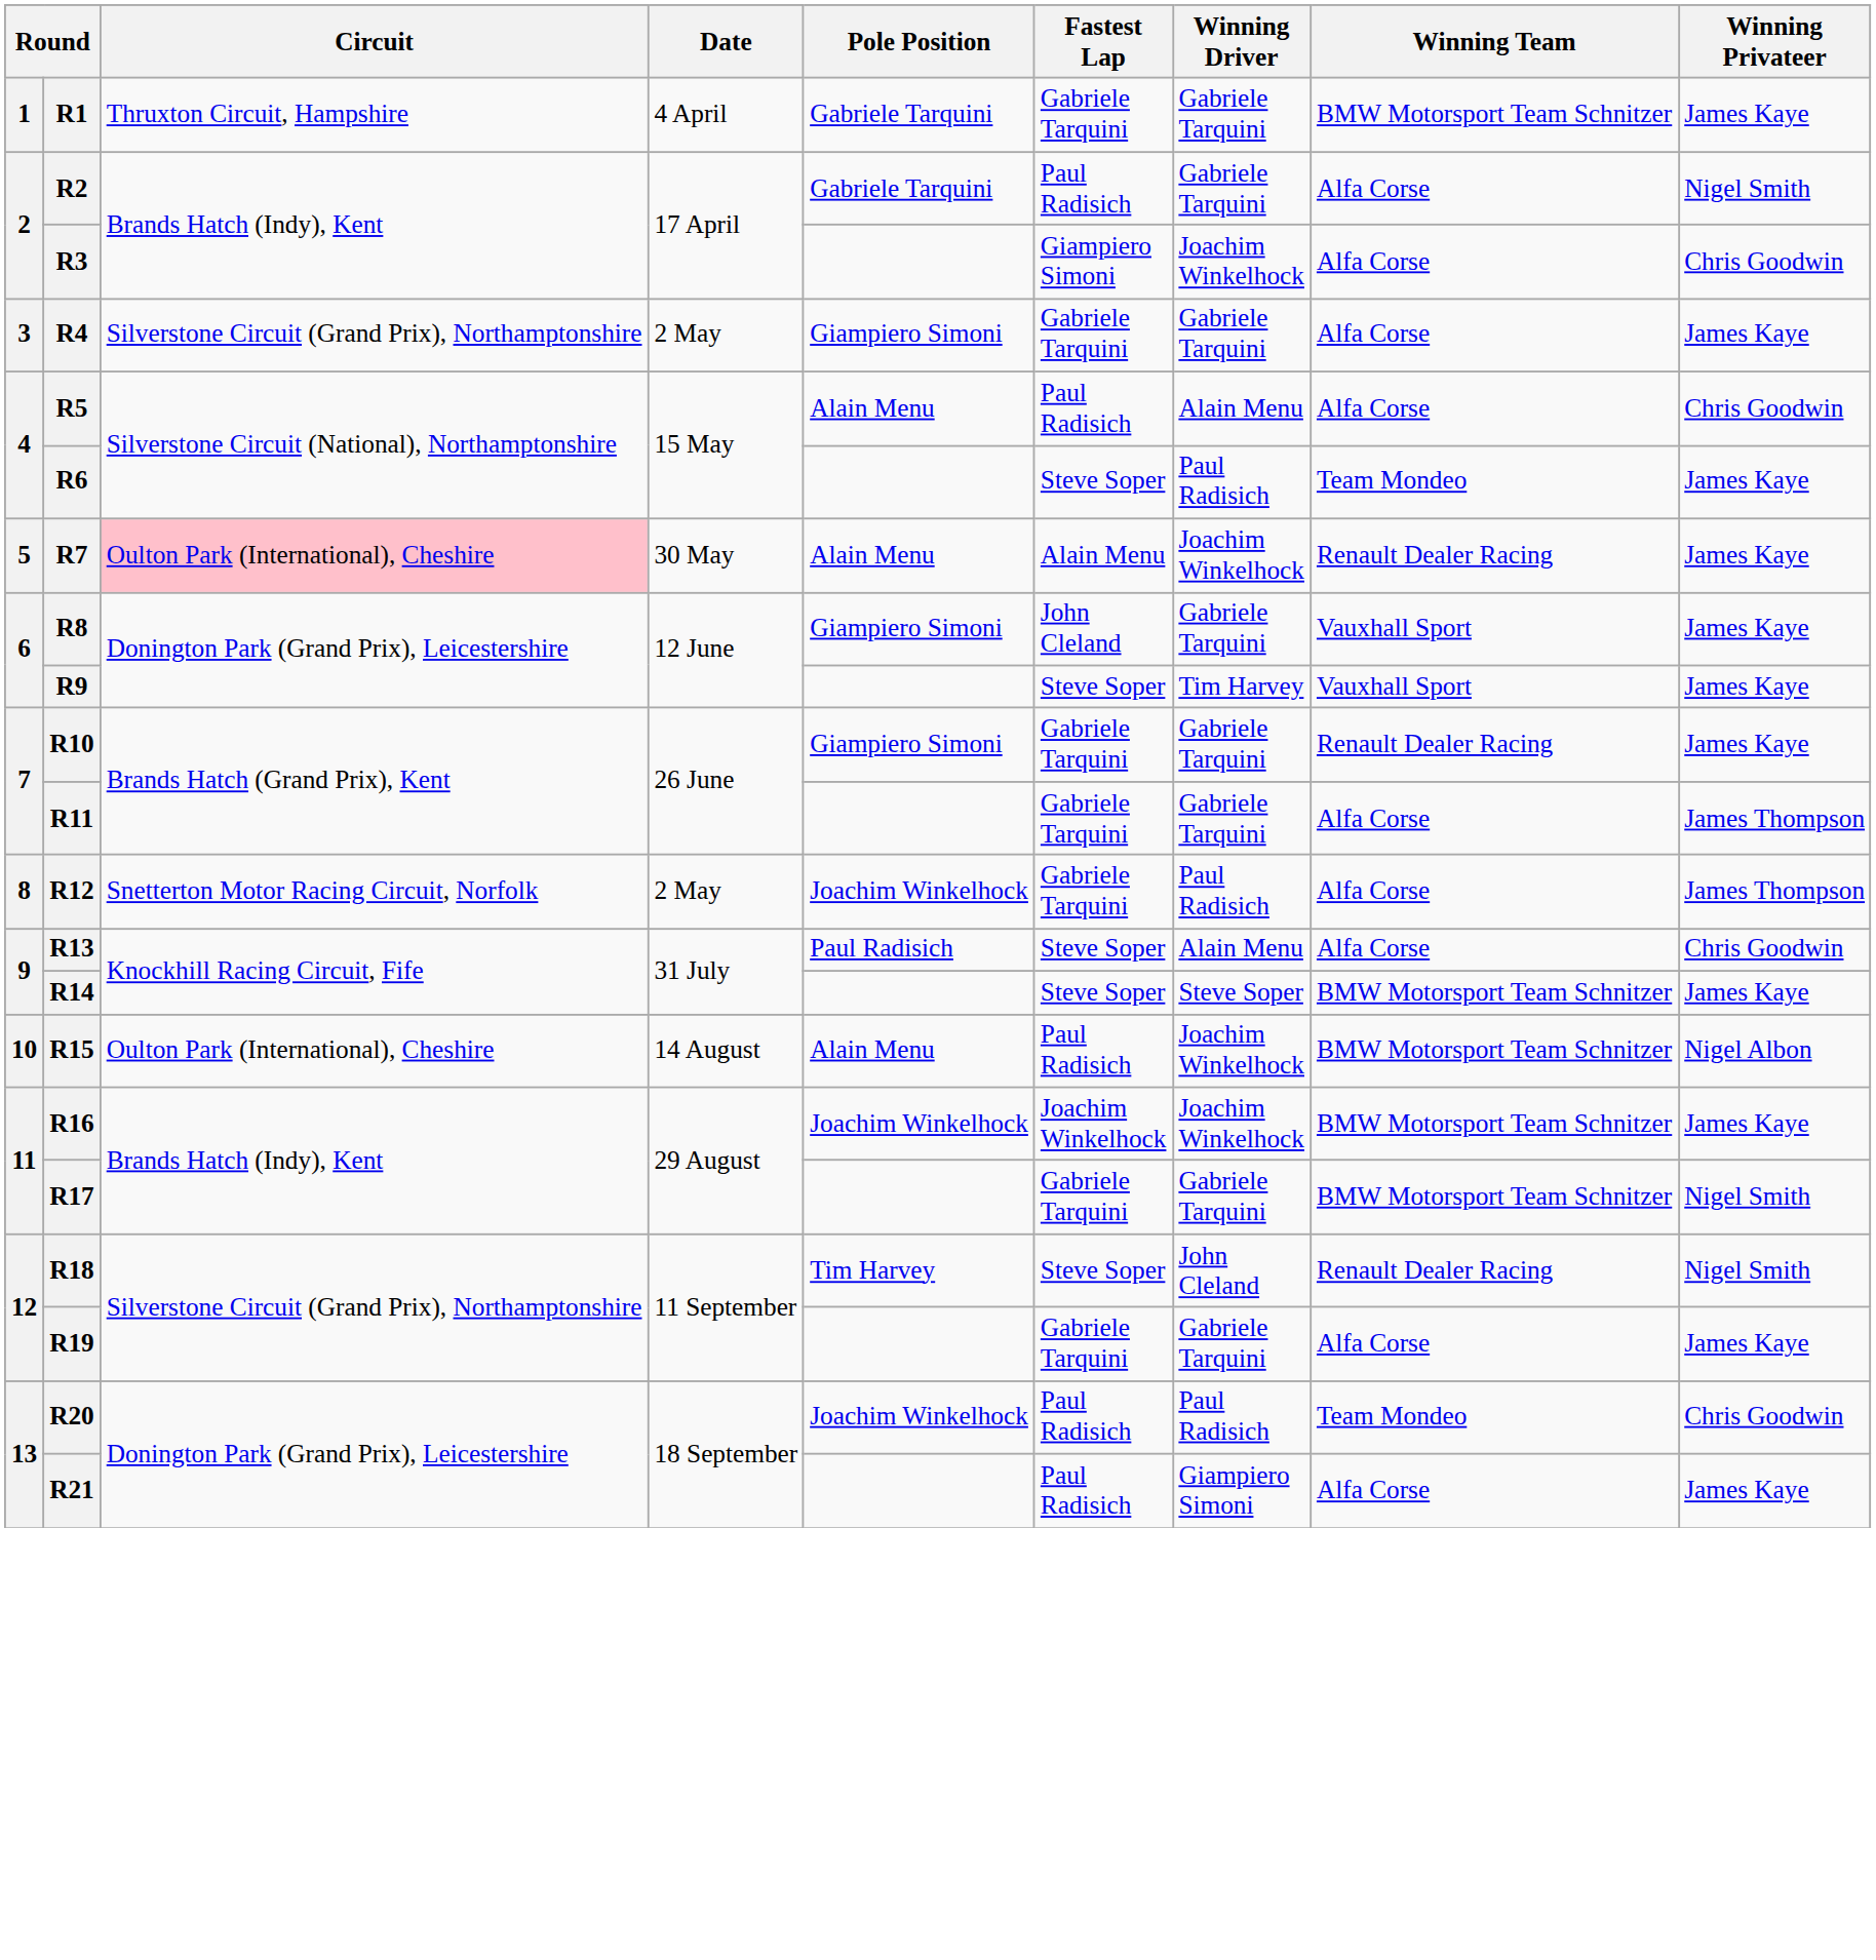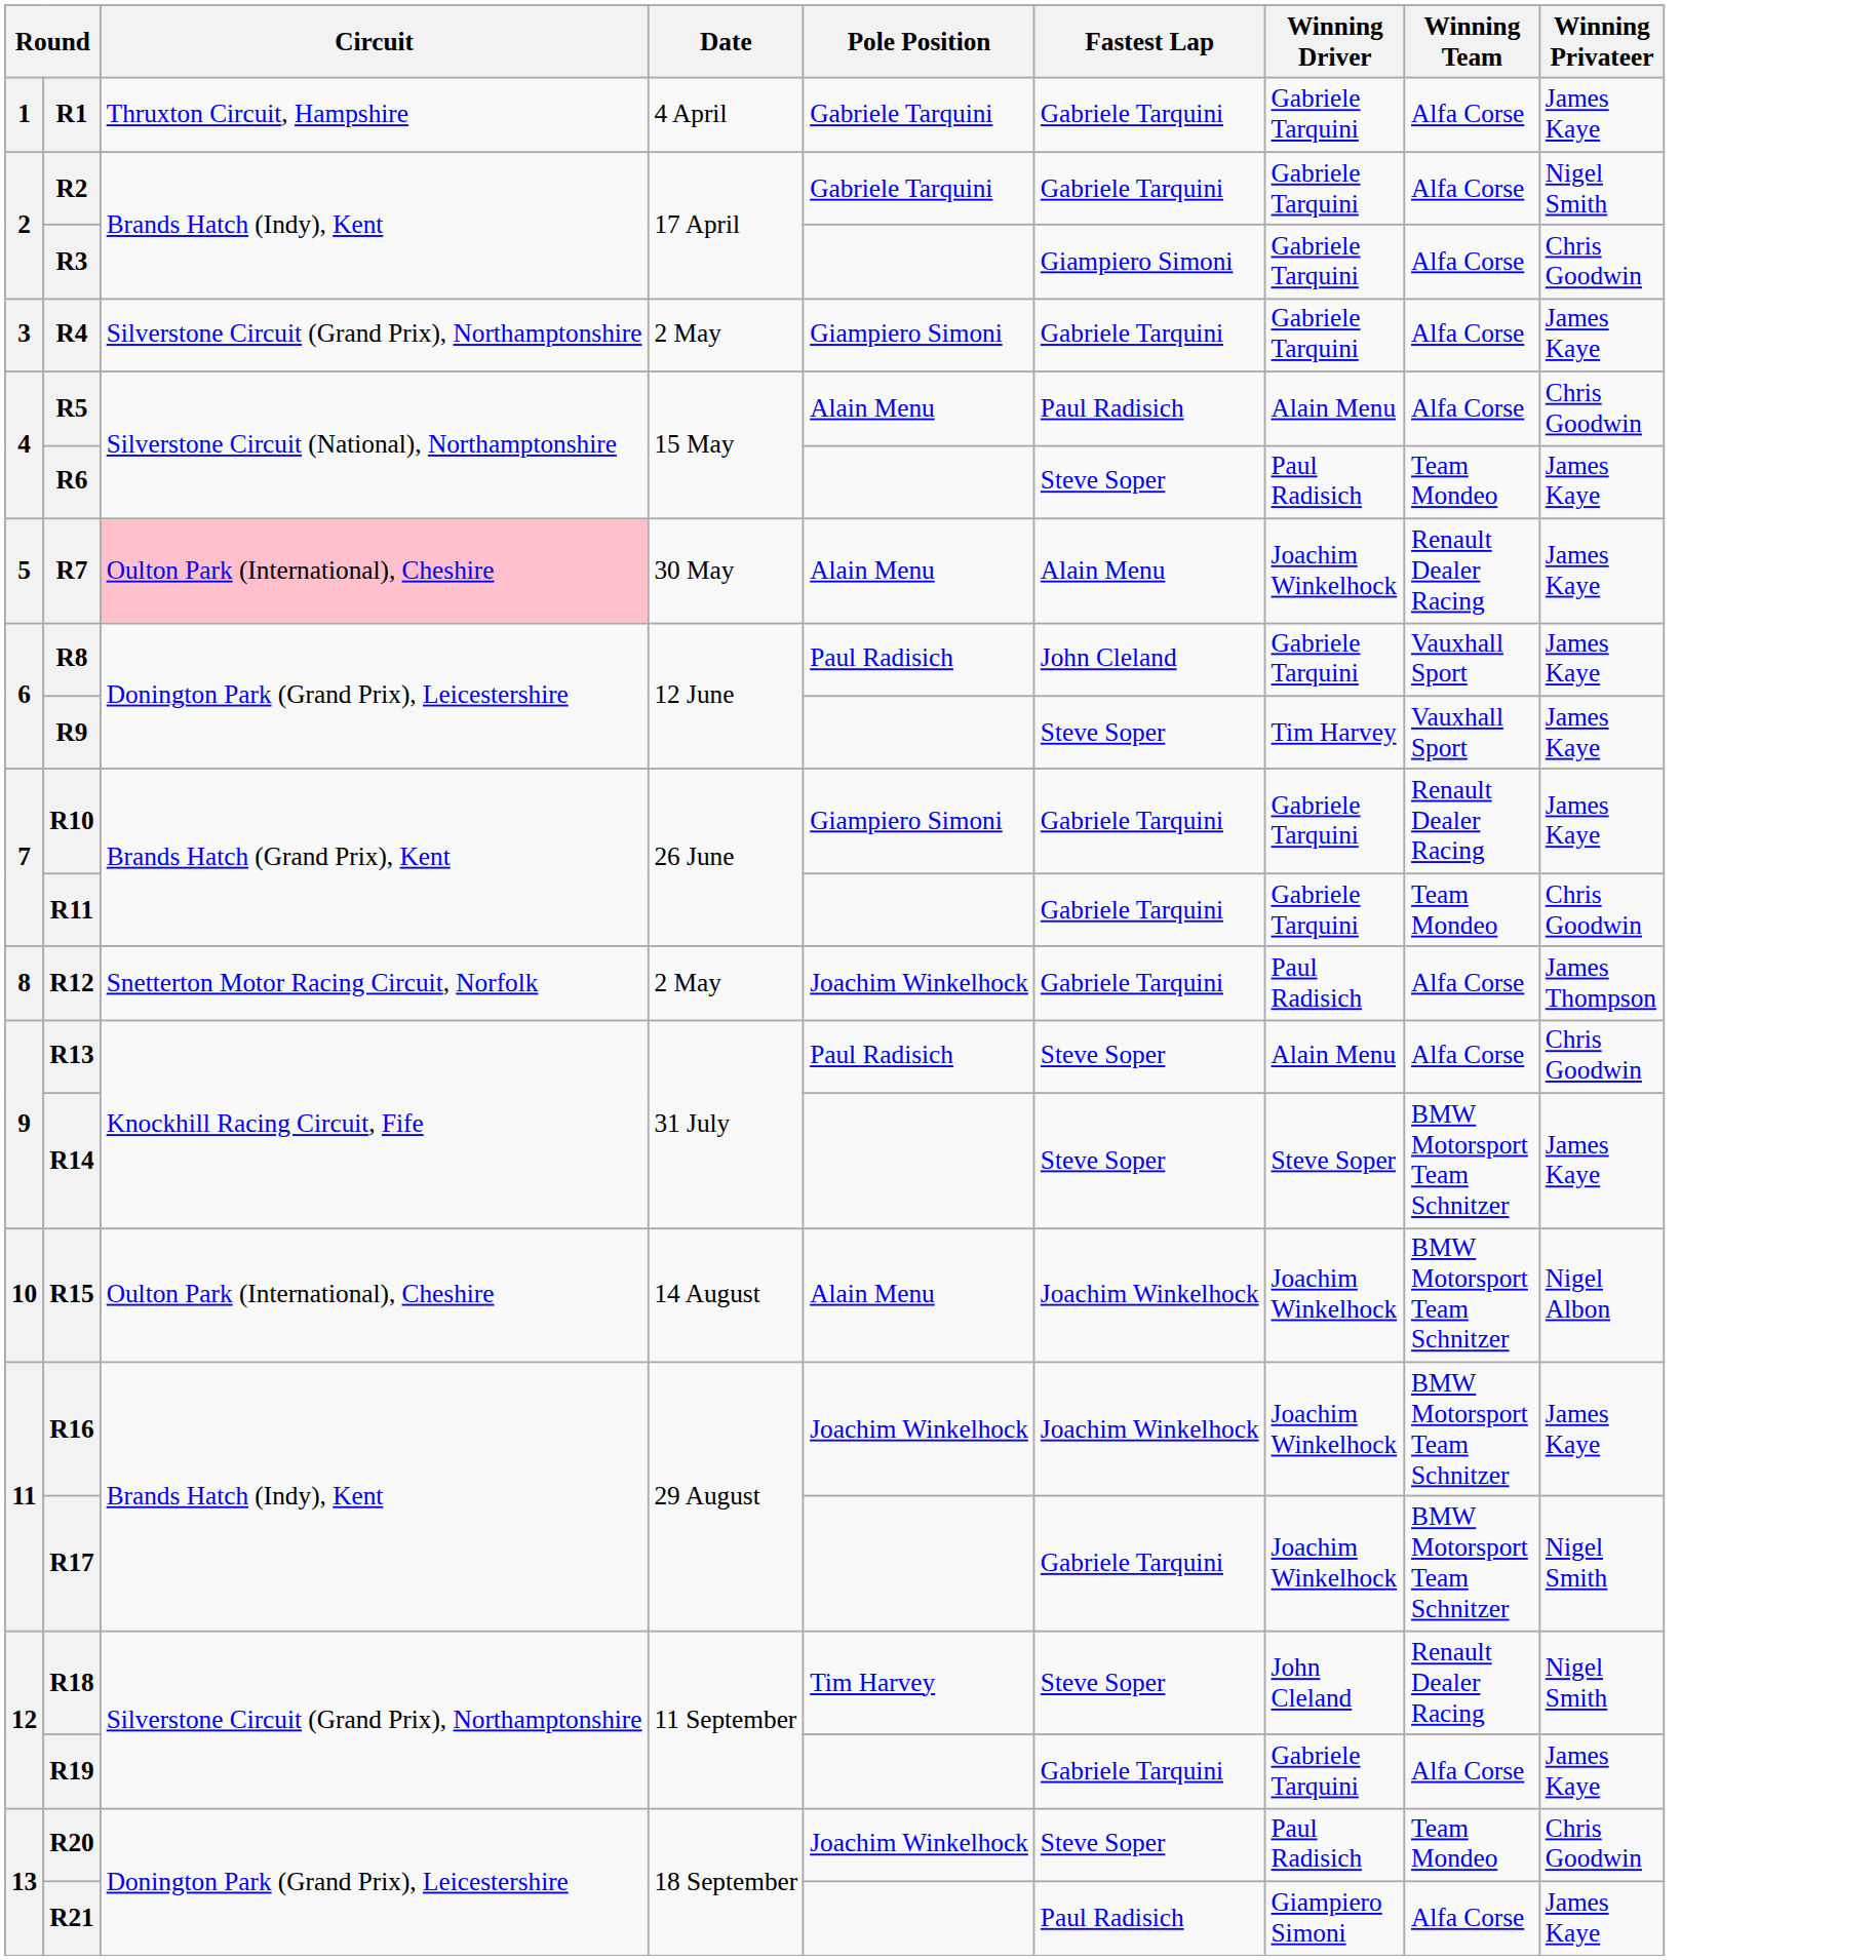R1 | Winning Team: BMW Motorsport Team Schnitzer -> Alfa Corse
R2 | Fastest Lap: Paul Radisich -> Gabriele Tarquini
R3 | Winning Driver: Joachim Winkelhock -> Gabriele Tarquini
R8 | Pole Position: Giampiero Simoni -> Paul Radisich
R11 | Winning Team: Alfa Corse -> Team Mondeo
R11 | Winning Privateer: James Thompson -> Chris Goodwin
R15 | Fastest Lap: Paul Radisich -> Joachim Winkelhock
R17 | Winning Driver: Gabriele Tarquini -> Joachim Winkelhock
R20 | Fastest Lap: Paul Radisich -> Steve Soper
